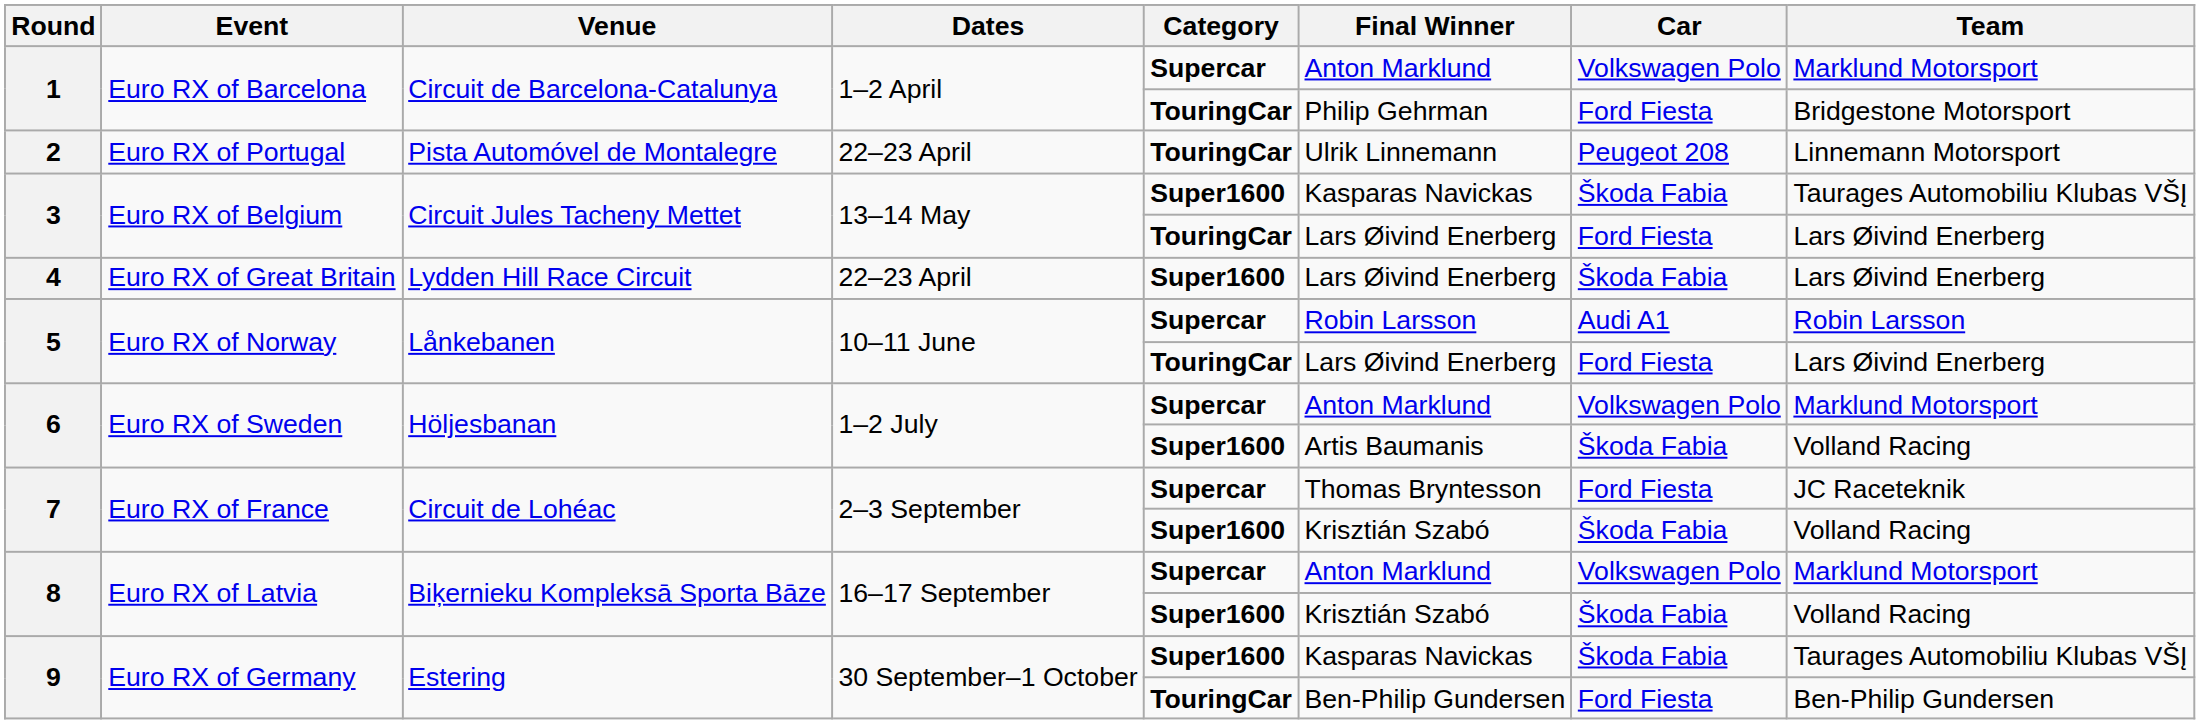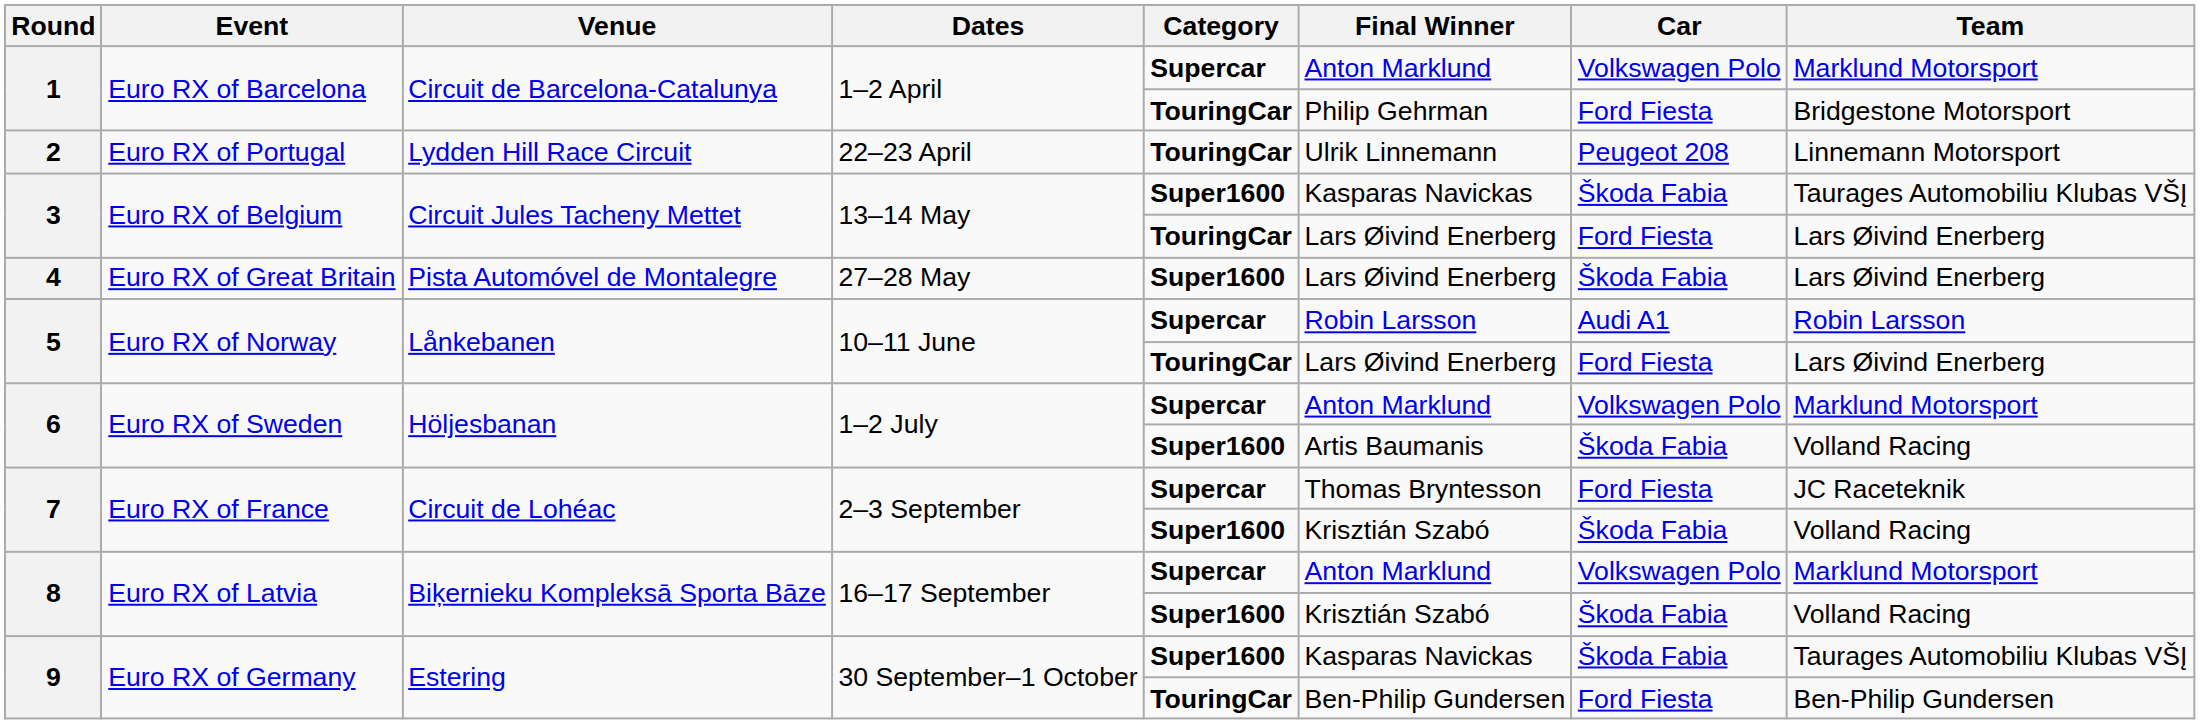2 | Venue: Pista Automóvel de Montalegre -> Lydden Hill Race Circuit
4 | Venue: Lydden Hill Race Circuit -> Pista Automóvel de Montalegre
4 | Dates: 22–23 April -> 27–28 May
